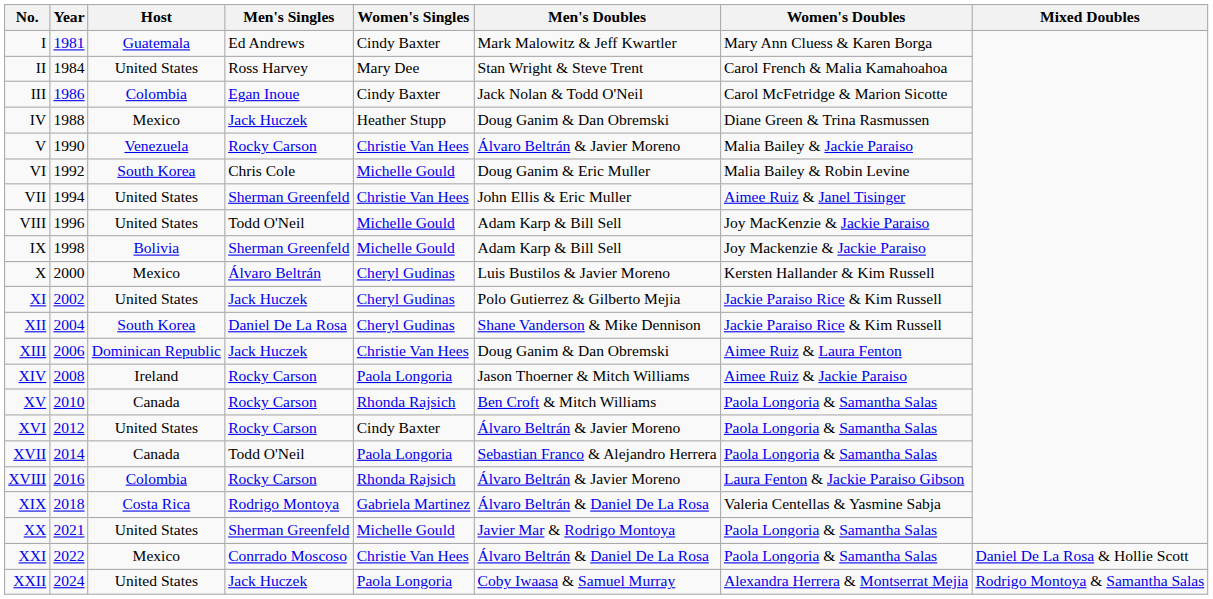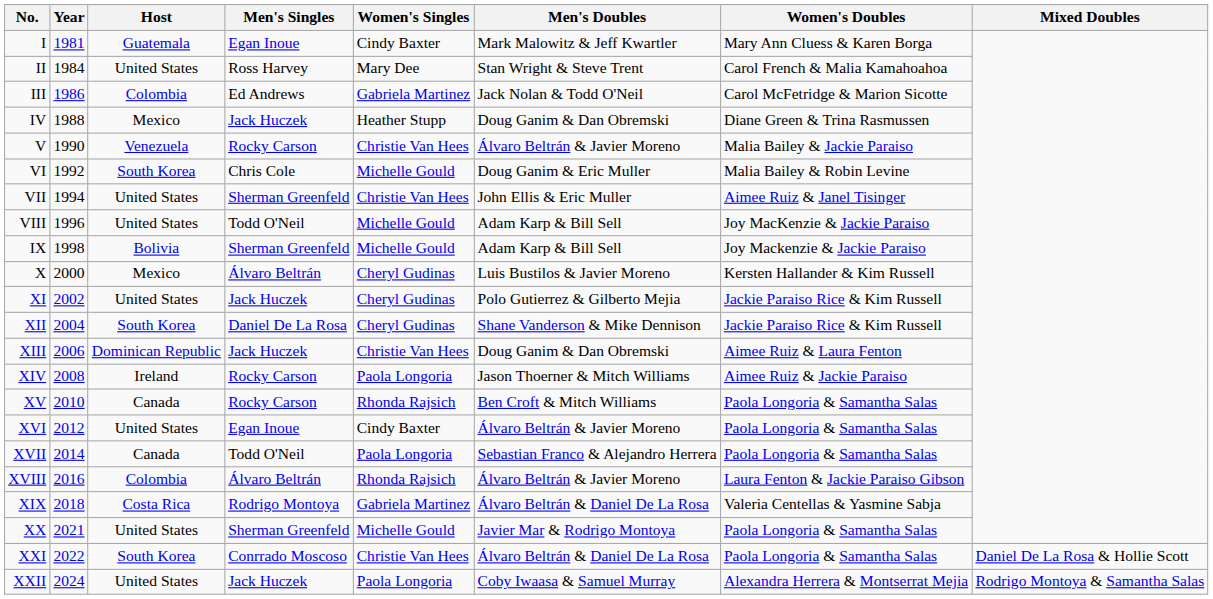I | Men's Singles: Ed Andrews -> Egan Inoue
III | Men's Singles: Egan Inoue -> Ed Andrews
III | Women's Singles: Cindy Baxter -> Gabriela Martinez
XVI | Men's Singles: Rocky Carson -> Egan Inoue
XVIII | Men's Singles: Rocky Carson -> Álvaro Beltrán
XXI | Host: Mexico -> South Korea
